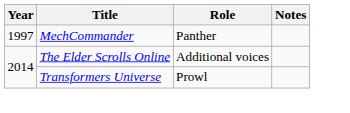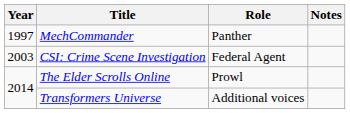+ row: 2003 | CSI: Crime Scene Investigation | Federal Agent
The Elder Scrolls Online | Role: Additional voices -> Prowl
Transformers Universe | Role: Prowl -> Additional voices
